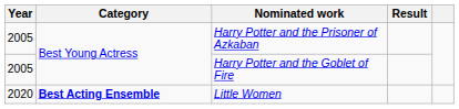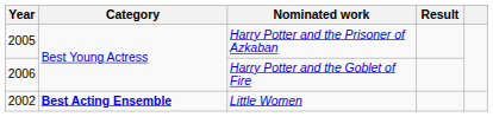Harry Potter and the Goblet of Fire | Year: 2005 -> 2006
Little Women | Year: 2020 -> 2002
